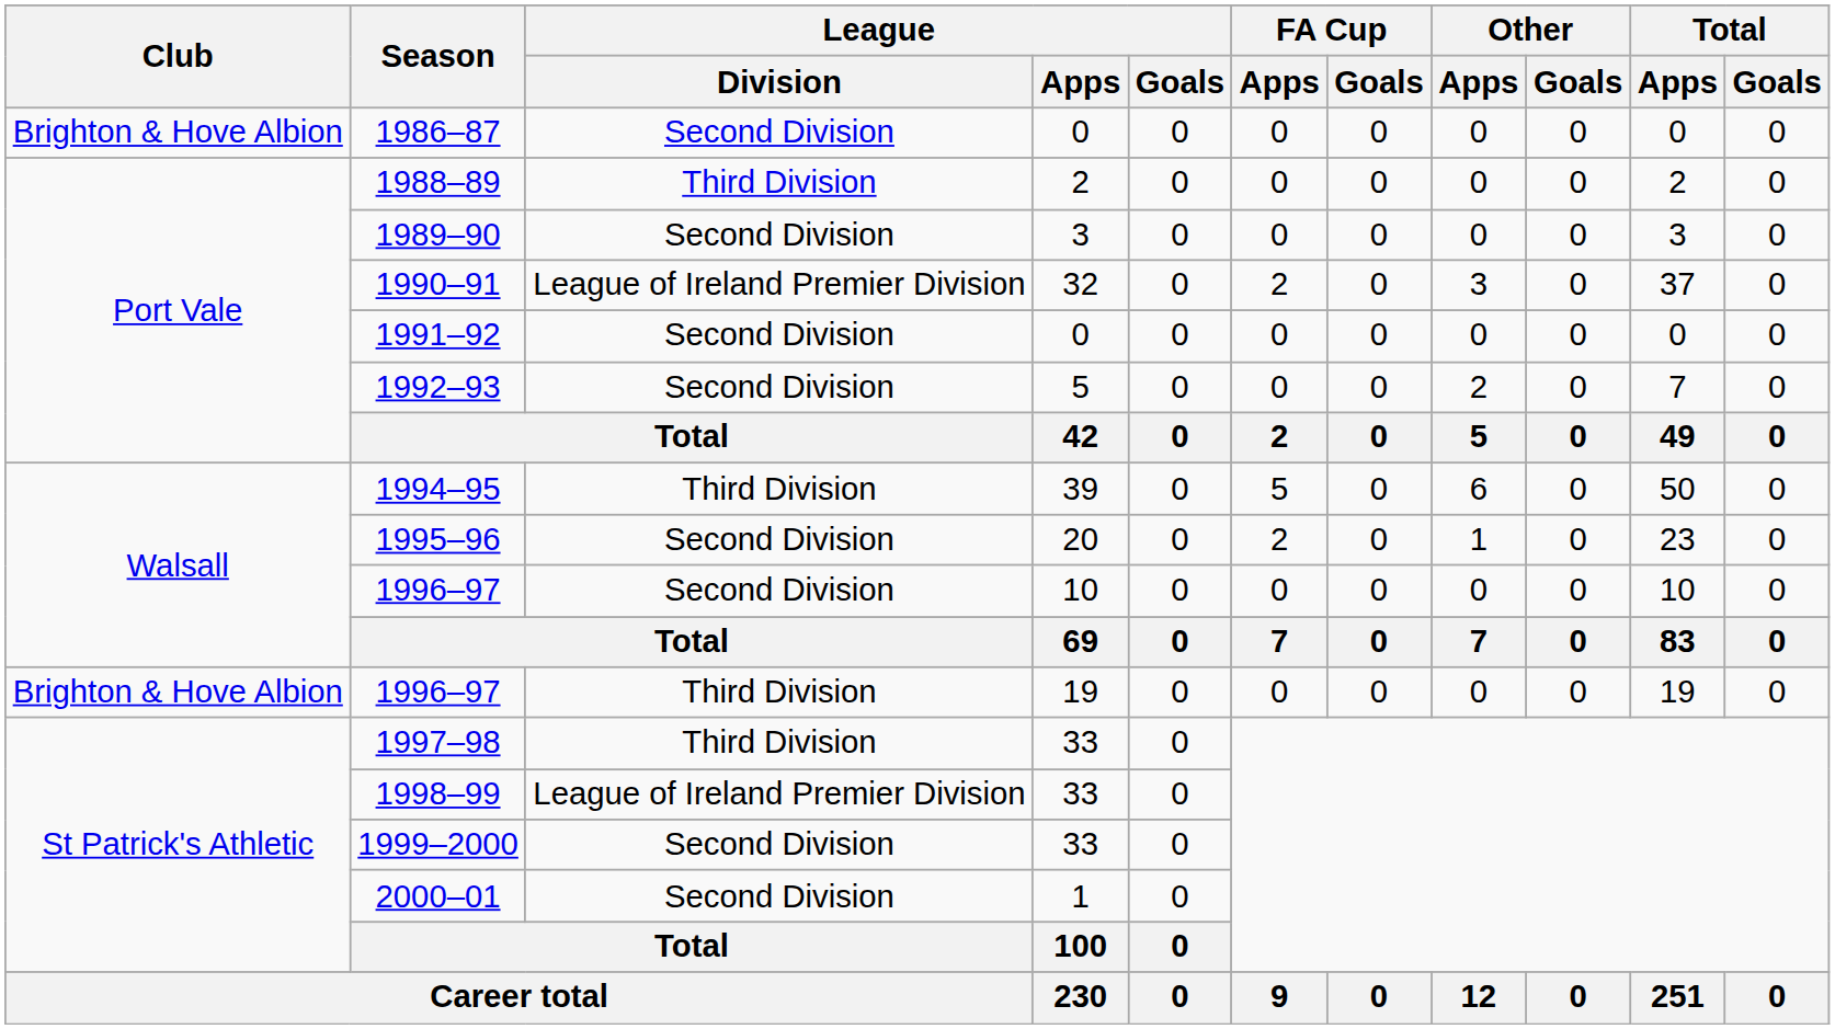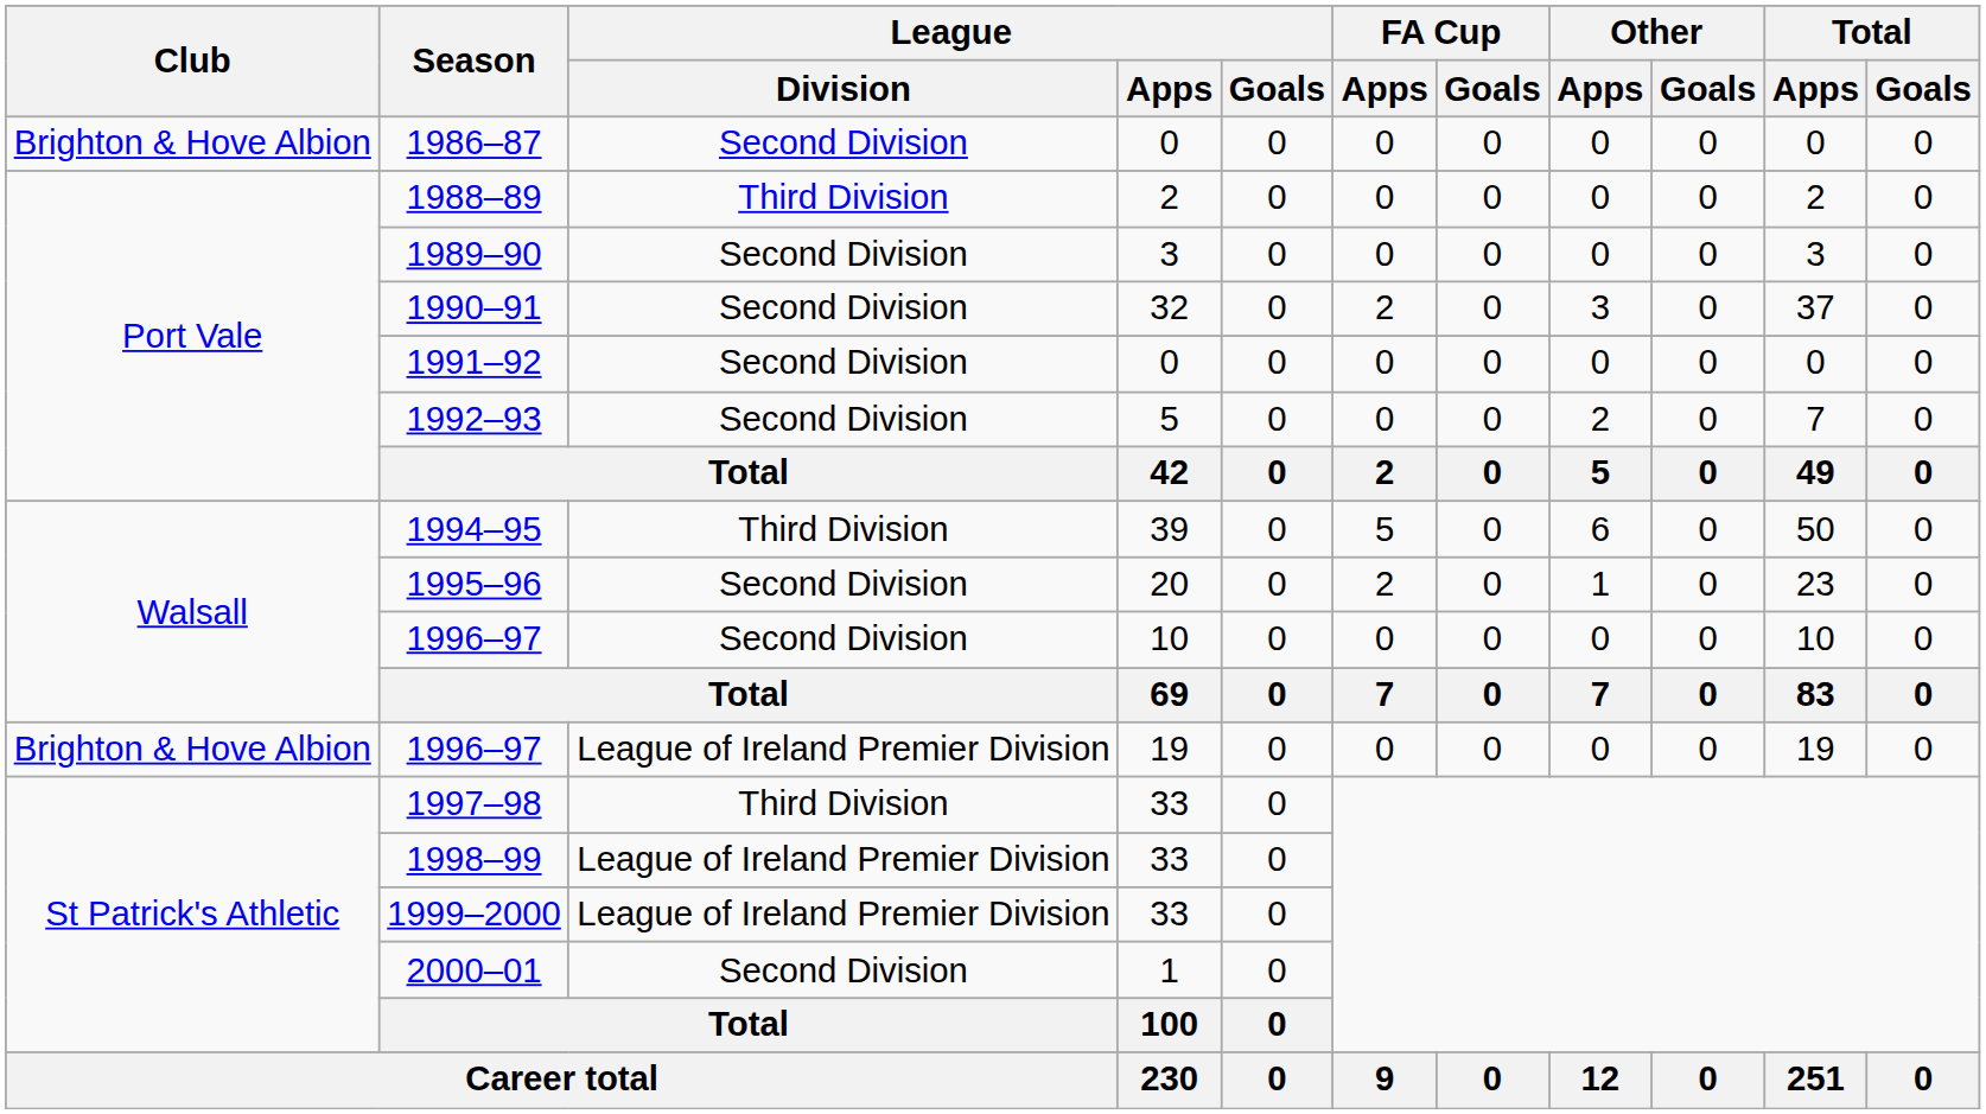1990–91 | League / Division: League of Ireland Premier Division -> Second Division
1996–97 / 19 | League / Division: Third Division -> League of Ireland Premier Division
1999–2000 | League / Division: Second Division -> League of Ireland Premier Division
